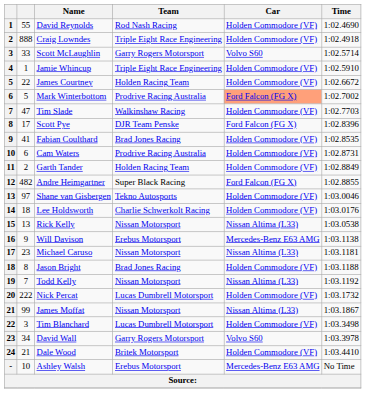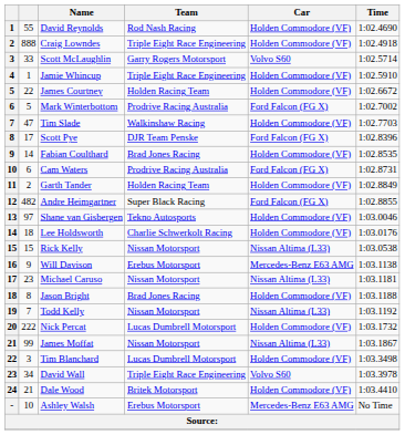Mark Winterbottom | Car: lightsalmon background -> no background
Fabian Coulthard | column 2: 41 -> 14
Cam Waters | Car: Holden Commodore (VF) -> Ford Falcon (FG X)
Rick Kelly | column 2: 13 -> 15
David Wall | Team: Garry Rogers Motorsport -> Triple Eight Race Engineering
